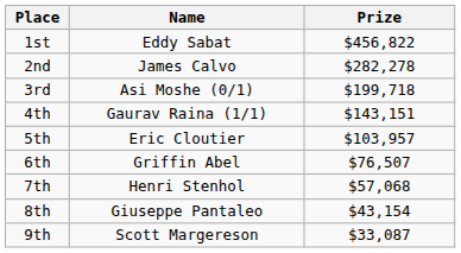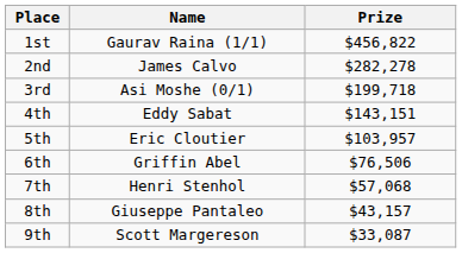1st | Name: Eddy Sabat -> Gaurav Raina (1/1)
4th | Name: Gaurav Raina (1/1) -> Eddy Sabat
6th | Prize: $76,507 -> $76,506
8th | Prize: $43,154 -> $43,157
